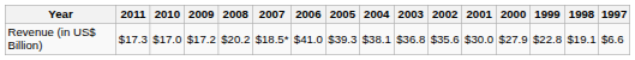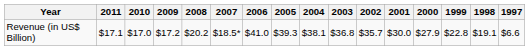Revenue (in US$ Billion) | 2011: $17.3 -> $17.1
Revenue (in US$ Billion) | 2002: $35.6 -> $35.7
